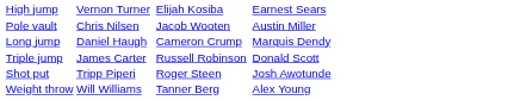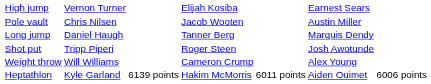Long jump | column 4: Cameron Crump -> Tanner Berg
- row: Triple jump | James Carter | Russell Robinson | Donald Scott
Weight throw | column 4: Tanner Berg -> Cameron Crump
+ row: Heptathlon | Kyle Garland | 6139 points | Hakim McMorris | 6011 points | Aiden Ouimet | 6006 points
